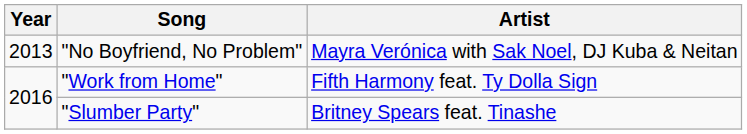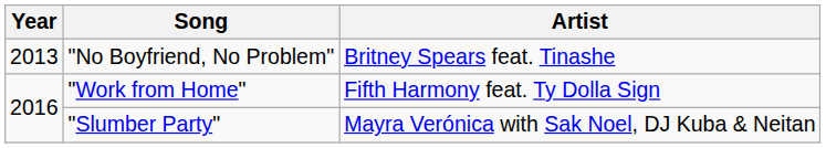"No Boyfriend, No Problem" | Artist: Mayra Verónica with Sak Noel, DJ Kuba & Neitan -> Britney Spears feat. Tinashe
"Slumber Party" | Artist: Britney Spears feat. Tinashe -> Mayra Verónica with Sak Noel, DJ Kuba & Neitan
